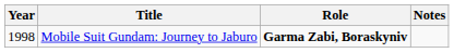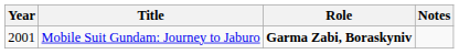Mobile Suit Gundam: Journey to Jaburo | Year: 1998 -> 2001
